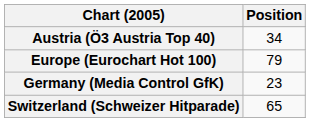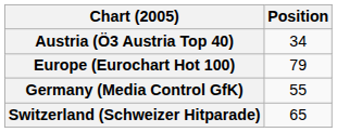Germany (Media Control GfK) | Position: 23 -> 55
